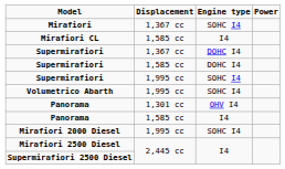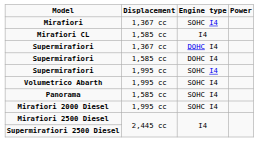- row: Panorama | 1,301 cc | OHV I4
Panorama / 1,585 cc | Engine type: I4 -> SOHC I4
